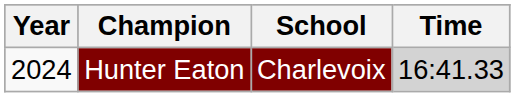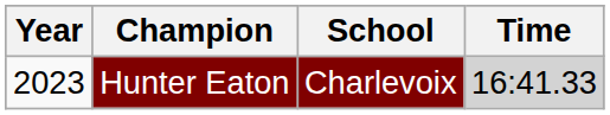Hunter Eaton | Year: 2024 -> 2023
